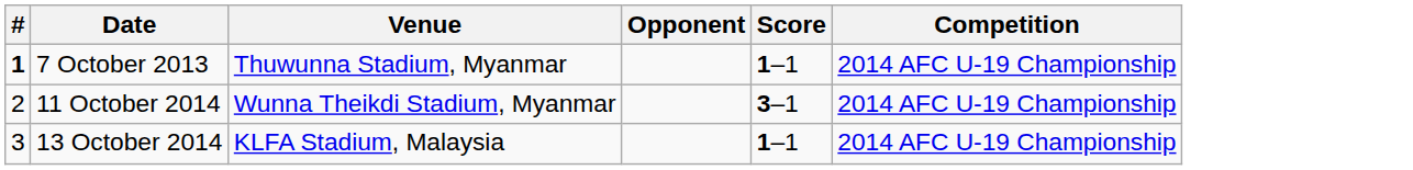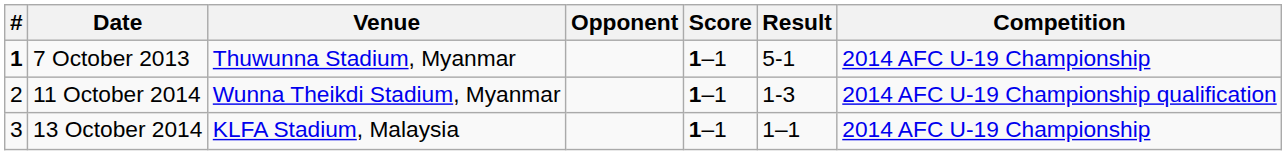+ column: Result | 5-1 | 1-3 | 1–1
11 October 2014 | Score: 3–1 -> 1–1
11 October 2014 | Competition: 2014 AFC U-19 Championship -> 2014 AFC U-19 Championship qualification
